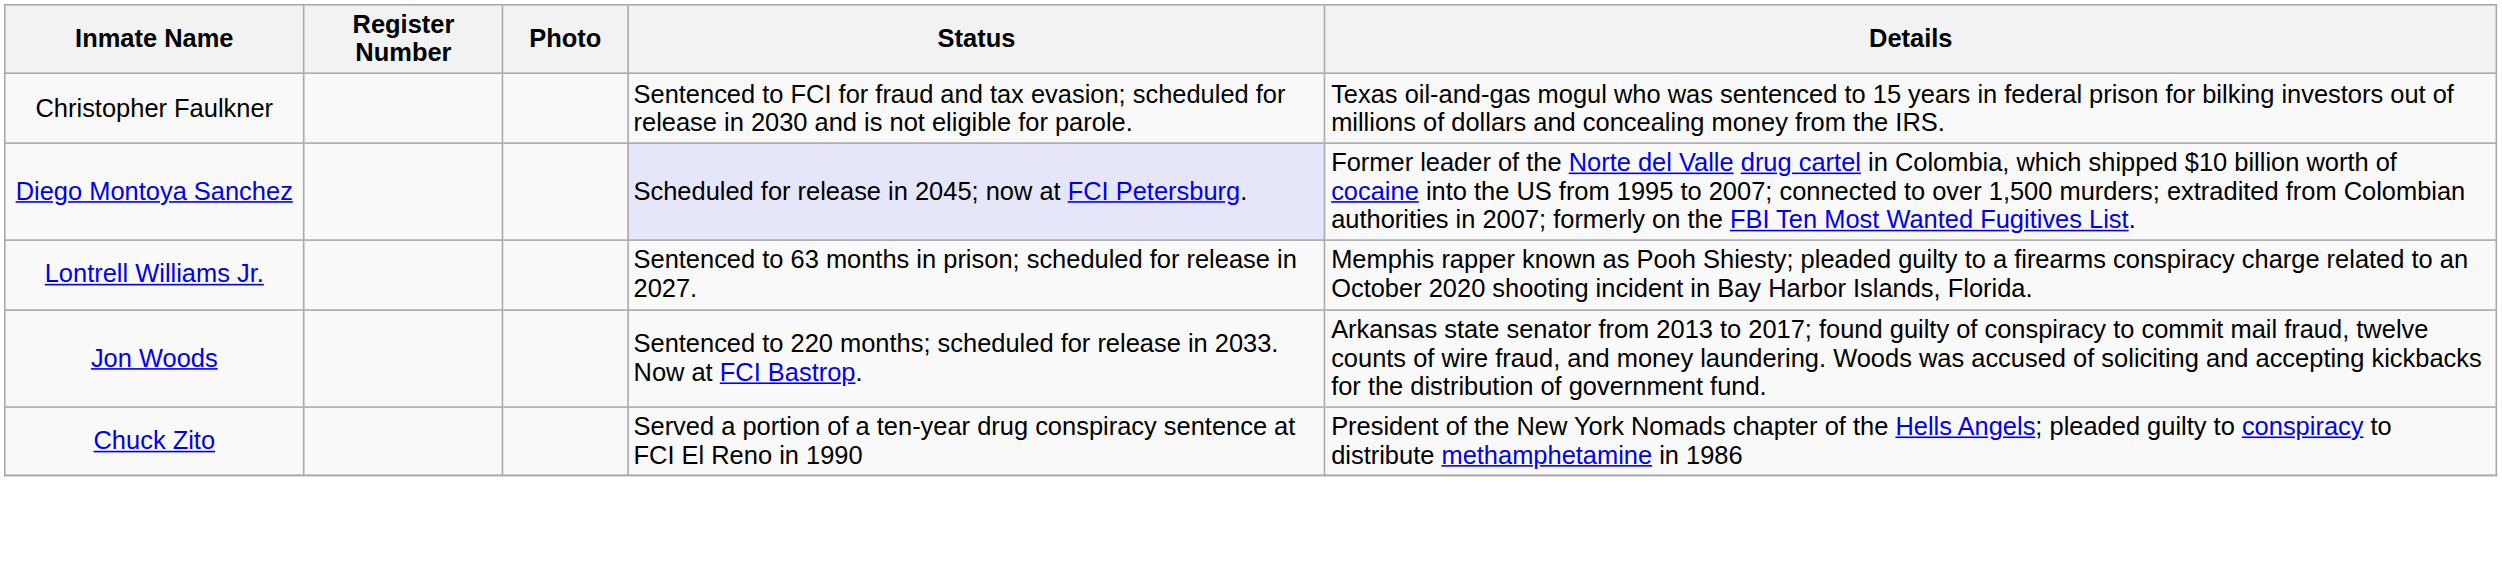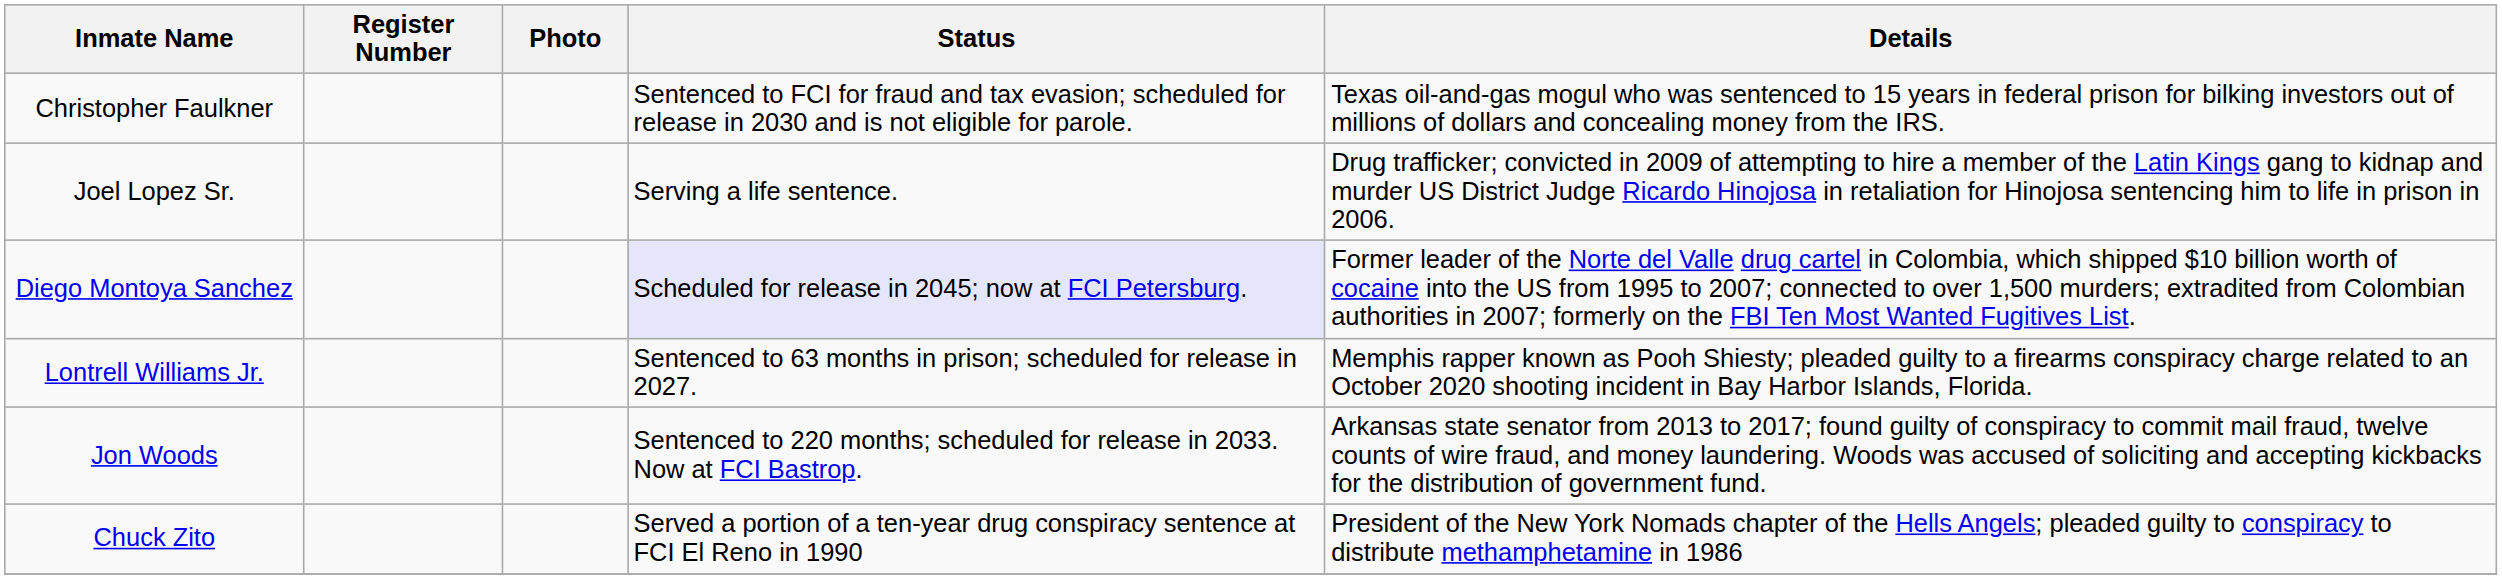+ row: Joel Lopez Sr. | Serving a life sentence. | Drug trafficker; convicted in 2009 of attempting to hire a member of the Latin Kings gang to kidnap and murder US District Judge Ricardo Hinojosa in retaliation for Hinojosa sentencing him to life in prison in 2006.
